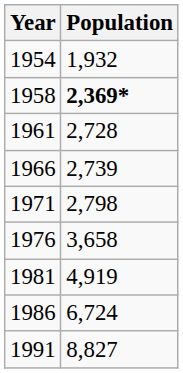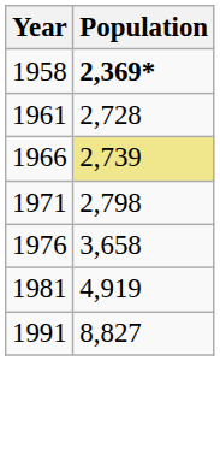- row: 1954 | 1,932
1966 | Population: no background -> khaki background
- row: 1986 | 6,724
